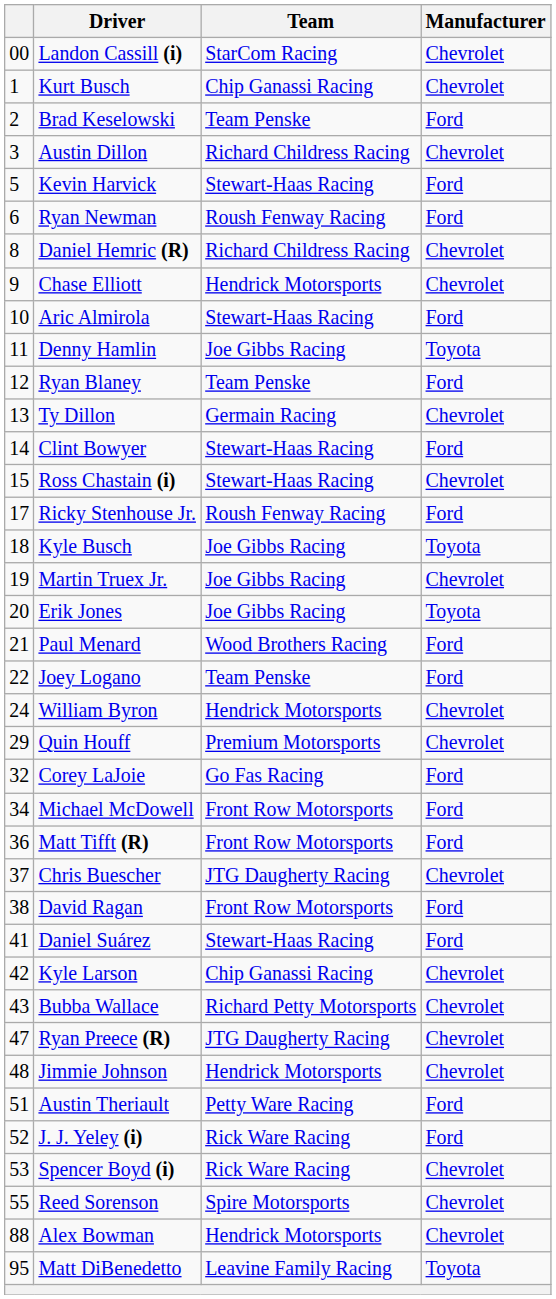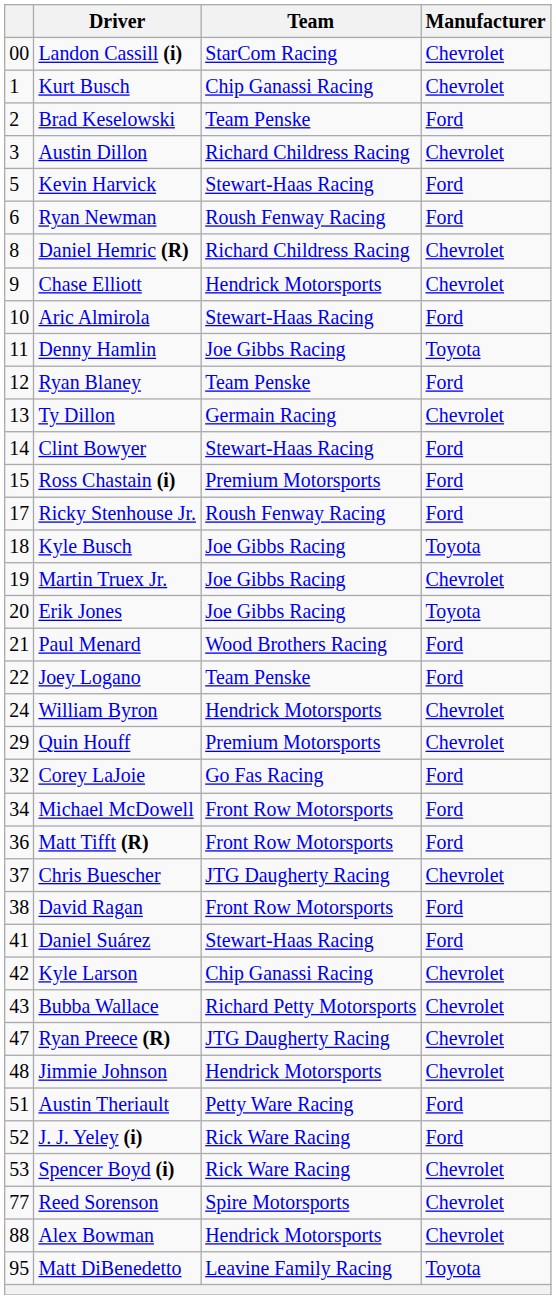Ross Chastain (i) | Team: Stewart-Haas Racing -> Premium Motorsports
Ross Chastain (i) | Manufacturer: Chevrolet -> Ford
Reed Sorenson | column 1: 55 -> 77
